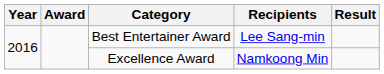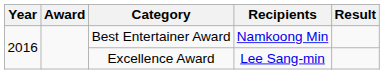Best Entertainer Award | Recipients: Lee Sang-min -> Namkoong Min
Excellence Award | Recipients: Namkoong Min -> Lee Sang-min
